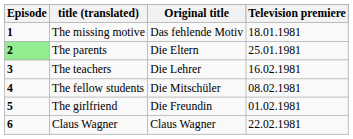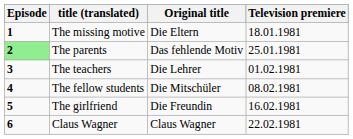The missing motive | Original title: Das fehlende Motiv -> Die Eltern
The parents | Original title: Die Eltern -> Das fehlende Motiv
The teachers | Television premiere: 16.02.1981 -> 01.02.1981
The girlfriend | Television premiere: 01.02.1981 -> 16.02.1981
